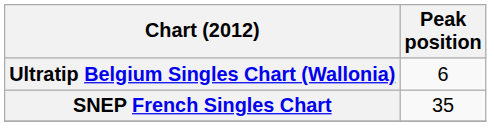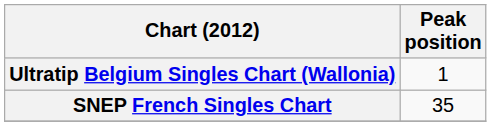Ultratip Belgium Singles Chart (Wallonia) | Peak position: 6 -> 1
